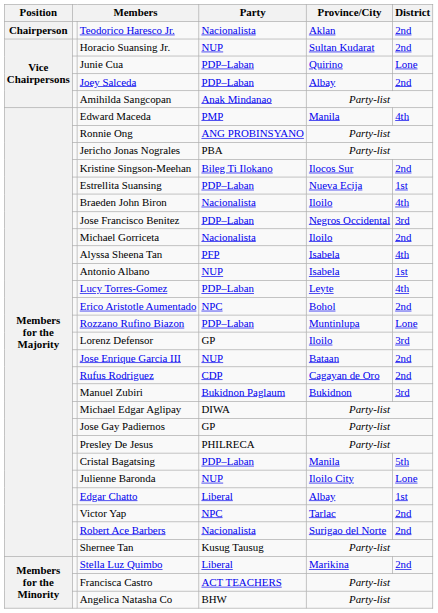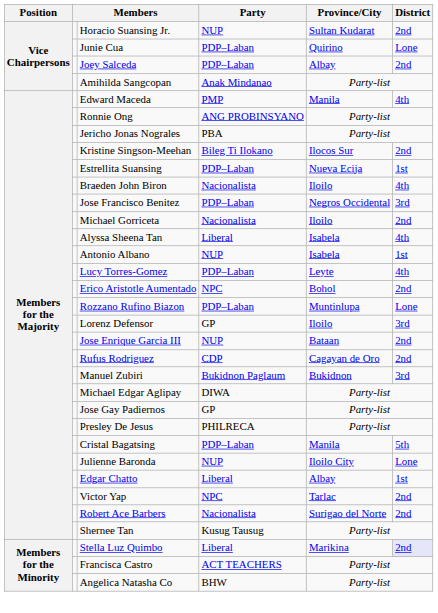- row: Chairperson | Teodorico Haresco Jr. | Nacionalista | Aklan | 2nd
Alyssa Sheena Tan | Party: PFP -> Liberal
Stella Luz Quimbo | District: no background -> lavender background
